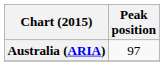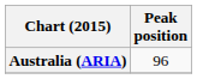Australia (ARIA) | Peak position: 97 -> 96
